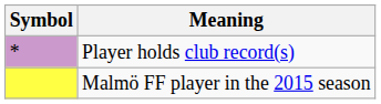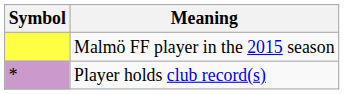rows swapped: Malmö FF player in the 2015 season <-> Player holds club record(s)
